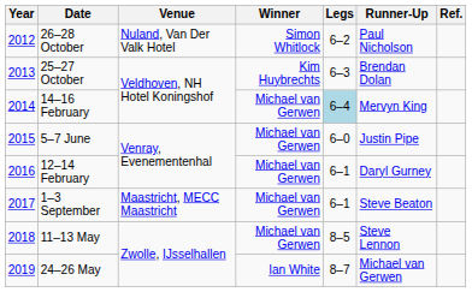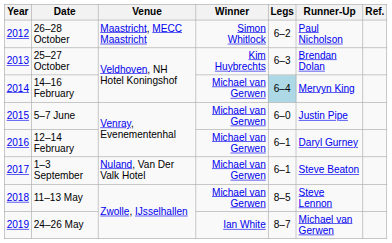26–28 October | Venue: Nuland, Van Der Valk Hotel -> Maastricht, MECC Maastricht
1–3 September | Venue: Maastricht, MECC Maastricht -> Nuland, Van Der Valk Hotel
